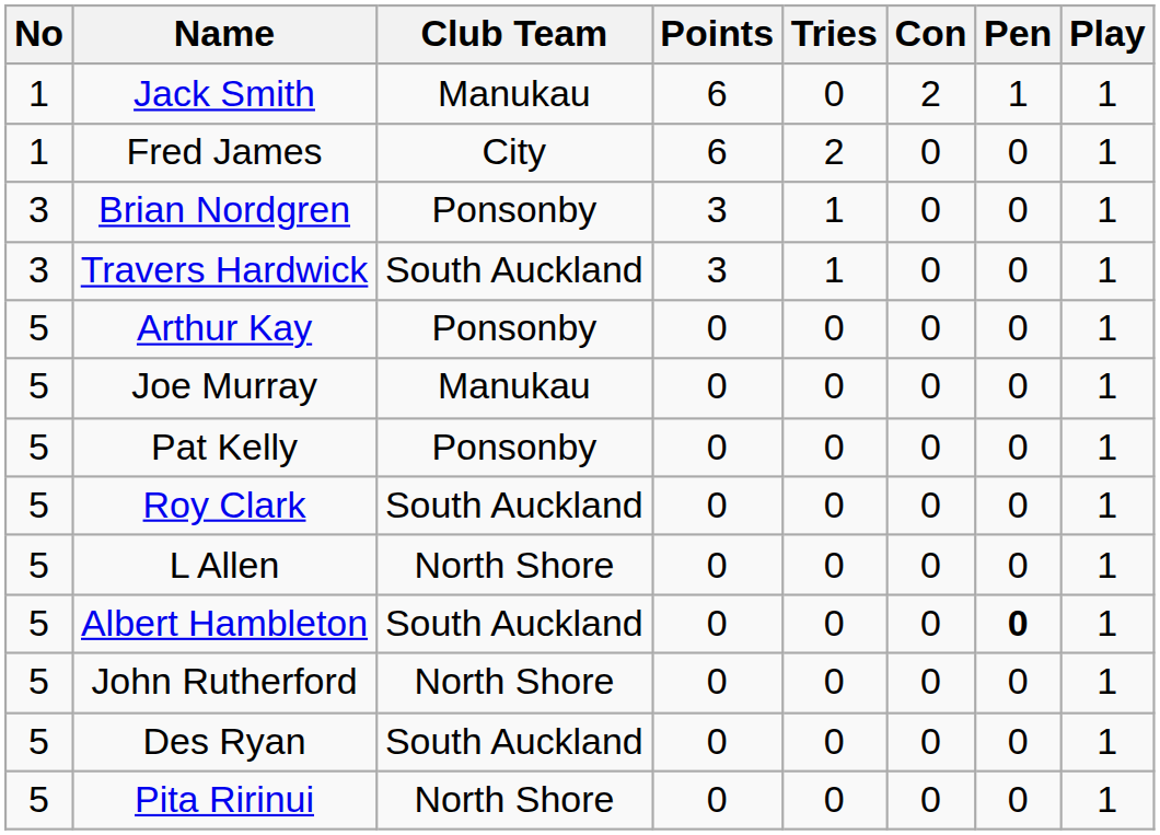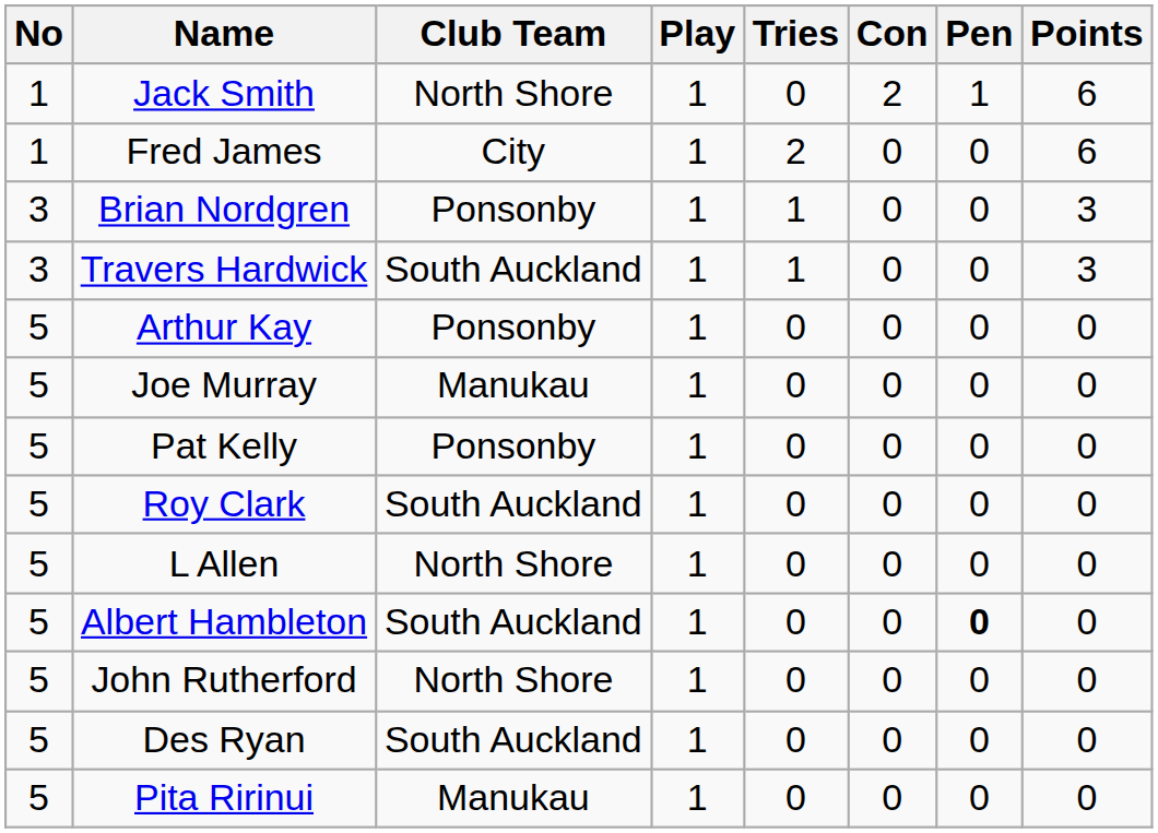columns swapped: Play <-> Points
Jack Smith | Club Team: Manukau -> North Shore
Pita Ririnui | Club Team: North Shore -> Manukau
